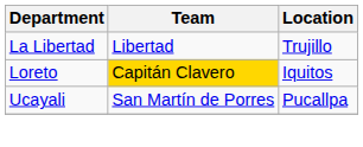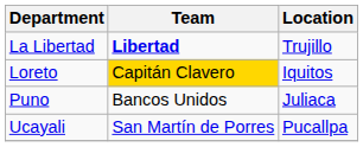La Libertad | Team: normal -> bold
+ row: Puno | Bancos Unidos | Juliaca
